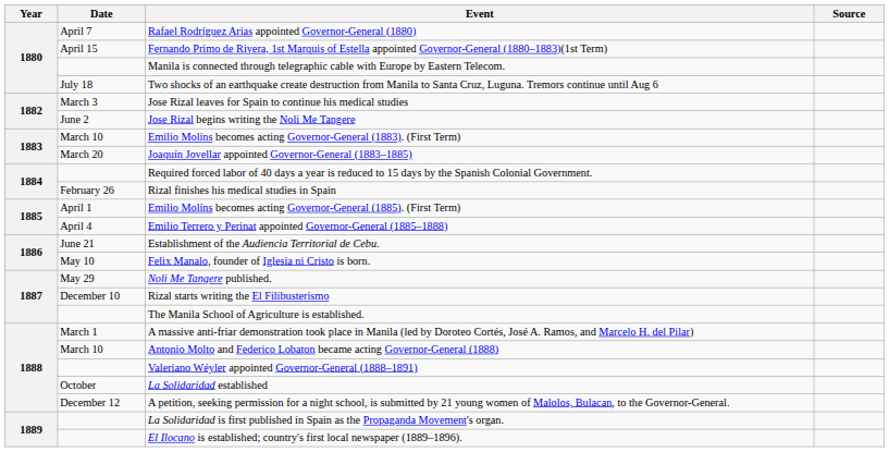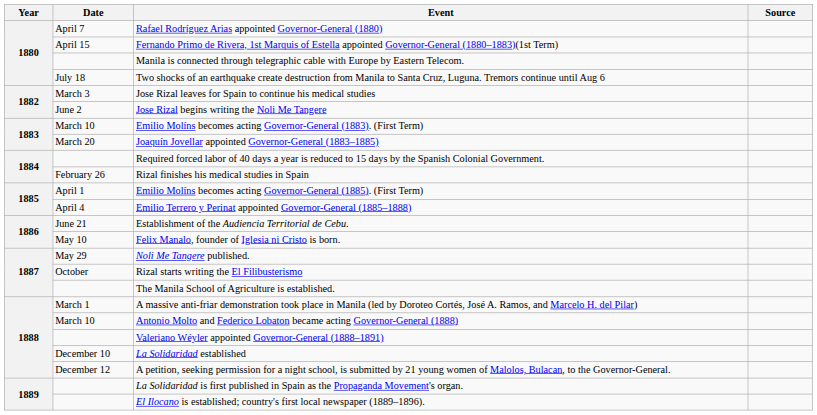Rizal starts writing the El Filibusterismo | Date: December 10 -> October
La Solidaridad established | Date: October -> December 10
